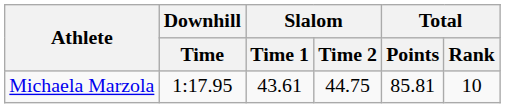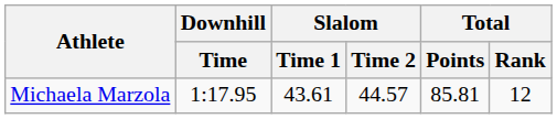Michaela Marzola | Slalom / Time 2: 44.75 -> 44.57
Michaela Marzola | Total / Rank: 10 -> 12
